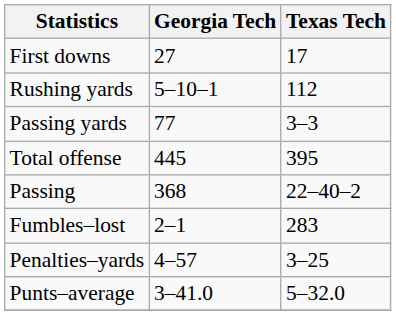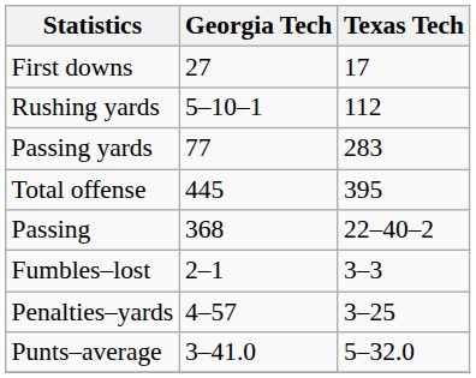Passing yards | Texas Tech: 3–3 -> 283
Fumbles–lost | Texas Tech: 283 -> 3–3
